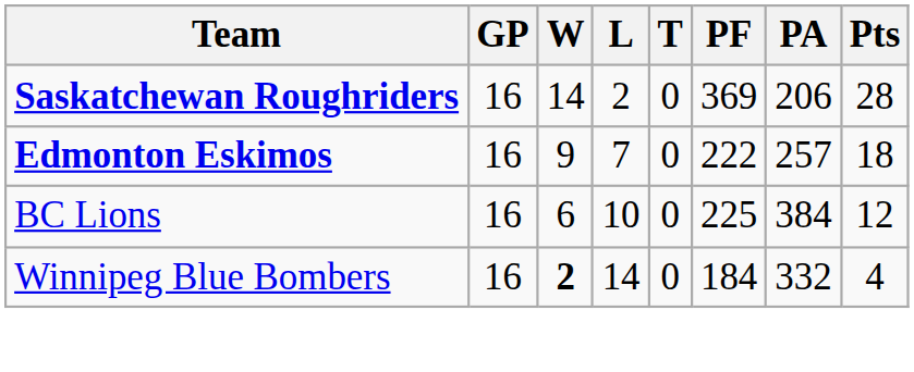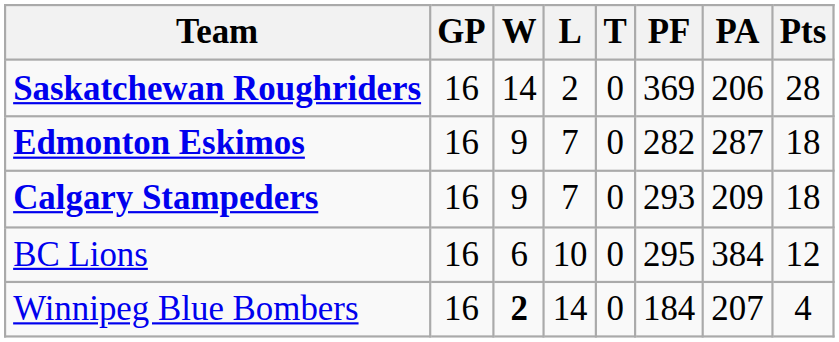Edmonton Eskimos | PF: 222 -> 282
Edmonton Eskimos | PA: 257 -> 287
+ row: Calgary Stampeders | 16 | 9 | 7 | 0 | 293 | 209 | 18
BC Lions | PF: 225 -> 295
Winnipeg Blue Bombers | PA: 332 -> 207
